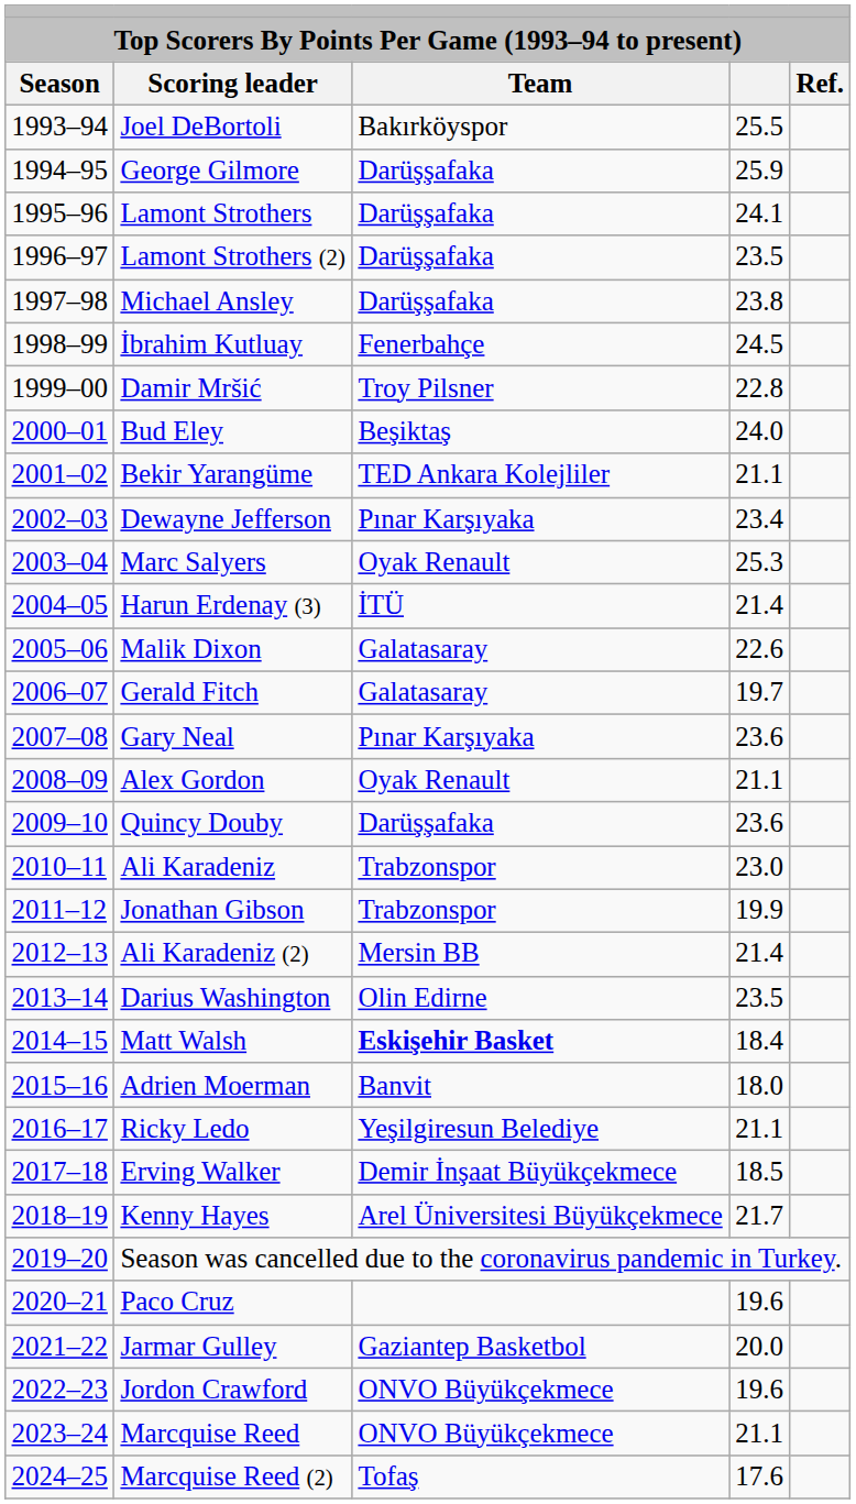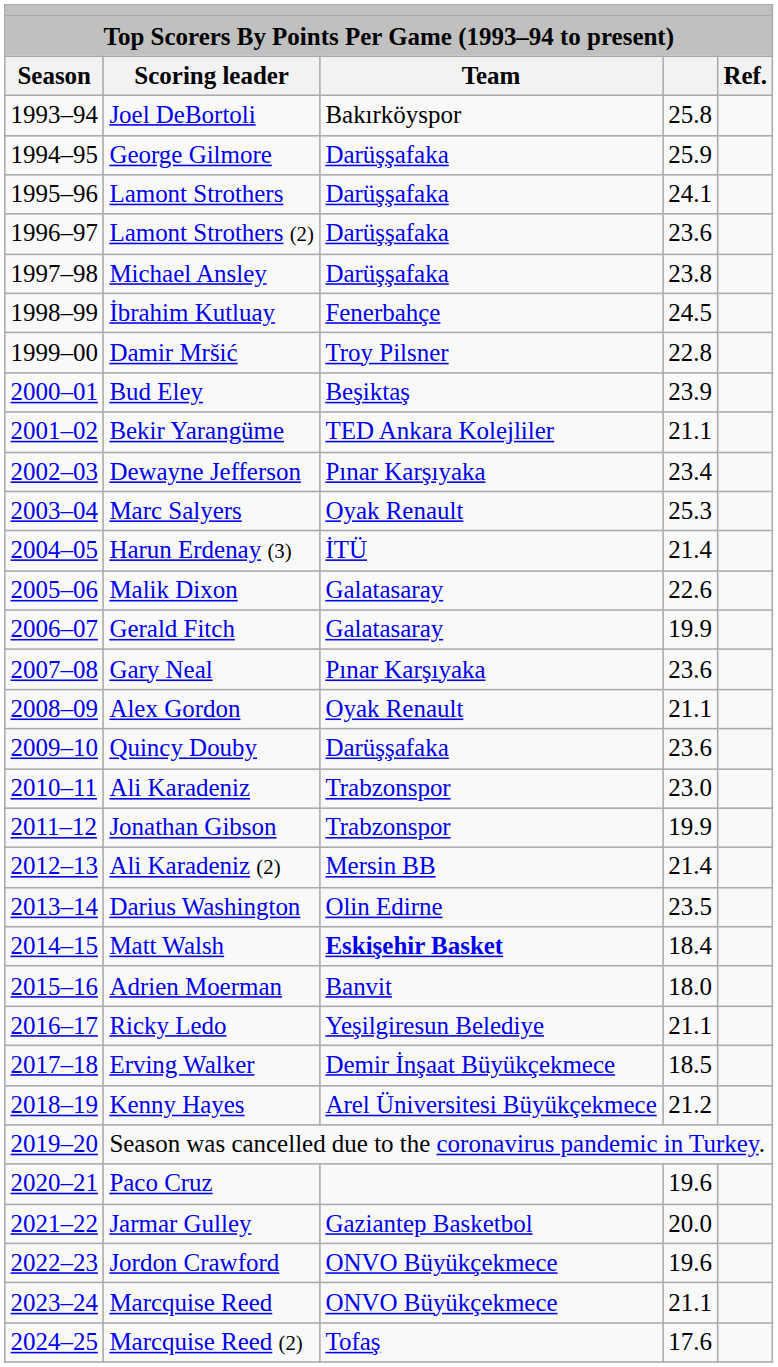Joel DeBortoli | column 4: 25.5 -> 25.8
Lamont Strothers (2) | column 4: 23.5 -> 23.6
Bud Eley | column 4: 24.0 -> 23.9
Gerald Fitch | column 4: 19.7 -> 19.9
Kenny Hayes | column 4: 21.7 -> 21.2
